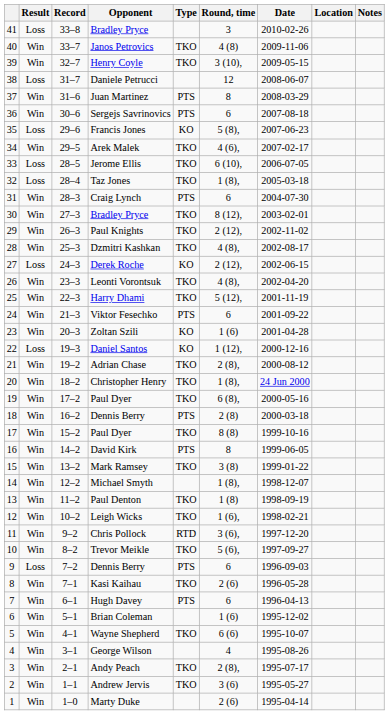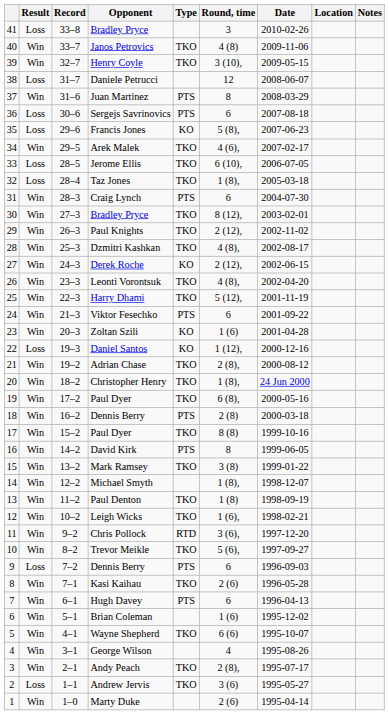Sergejs Savrinovics | Result: Win -> Loss
Derek Roche | Result: Loss -> Win
Andrew Jervis | Result: Win -> Loss
